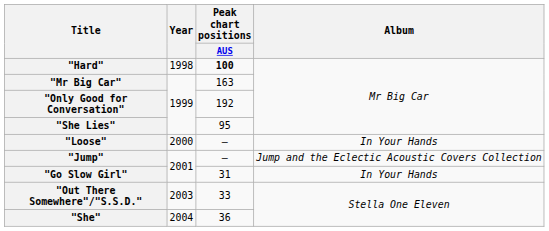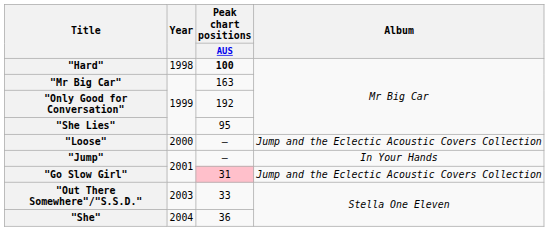"Loose" | Album: In Your Hands -> Jump and the Eclectic Acoustic Covers Collection
"Jump" | Album: Jump and the Eclectic Acoustic Covers Collection -> In Your Hands
"Go Slow Girl" | Peak chart positions / AUS: no background -> pink background
"Go Slow Girl" | Album: In Your Hands -> Jump and the Eclectic Acoustic Covers Collection
